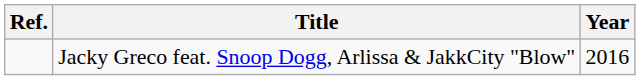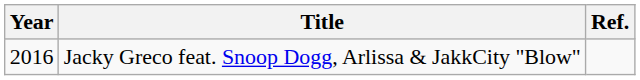columns swapped: Year <-> Ref.
